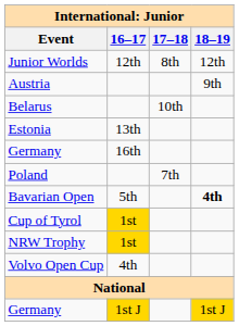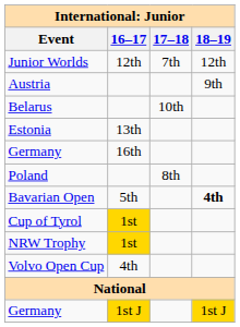Junior Worlds | 17–18: 8th -> 7th
Poland | 17–18: 7th -> 8th
